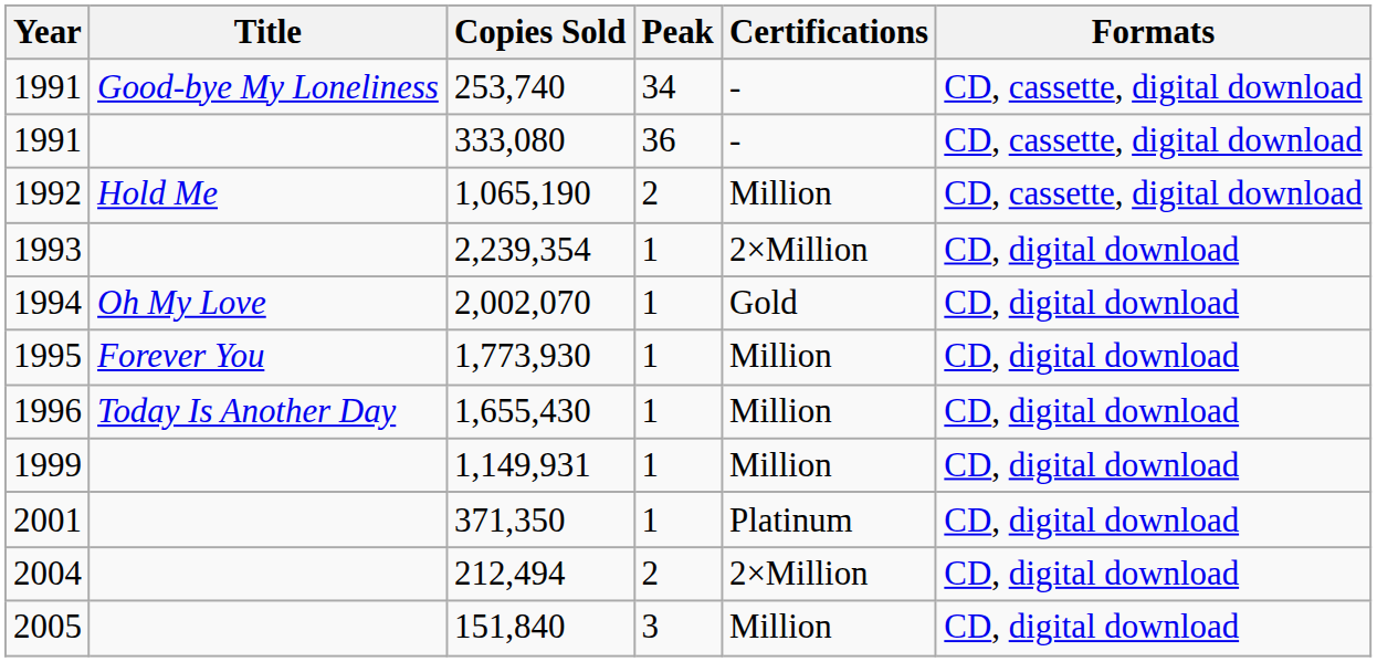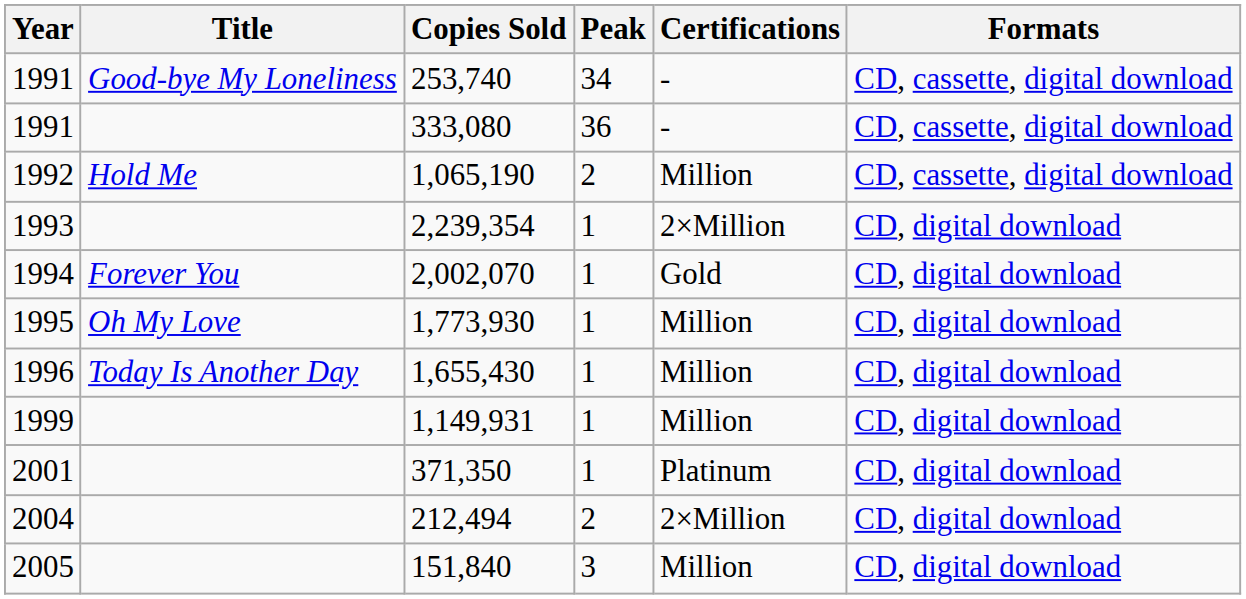2,002,070 | Title: Oh My Love -> Forever You
1,773,930 | Title: Forever You -> Oh My Love
